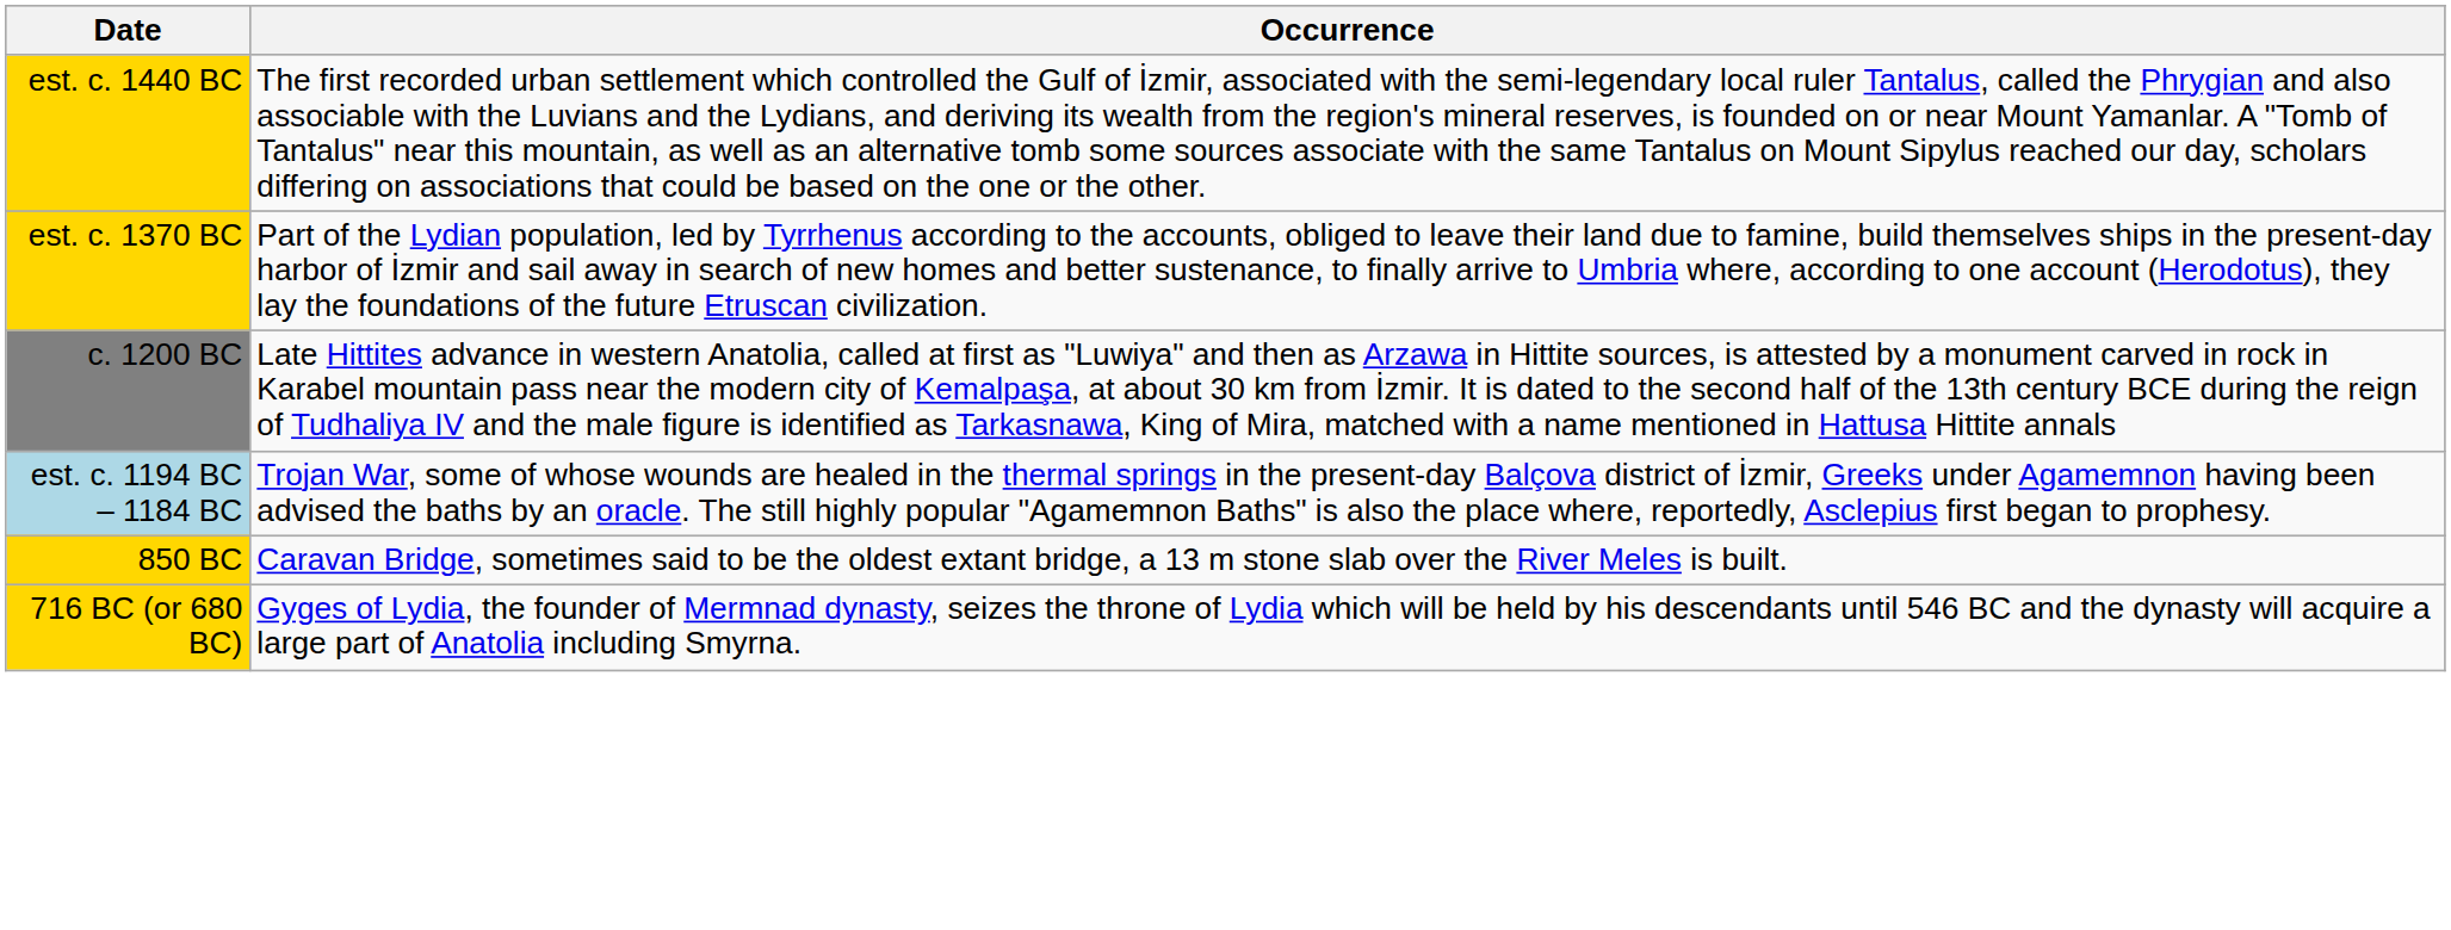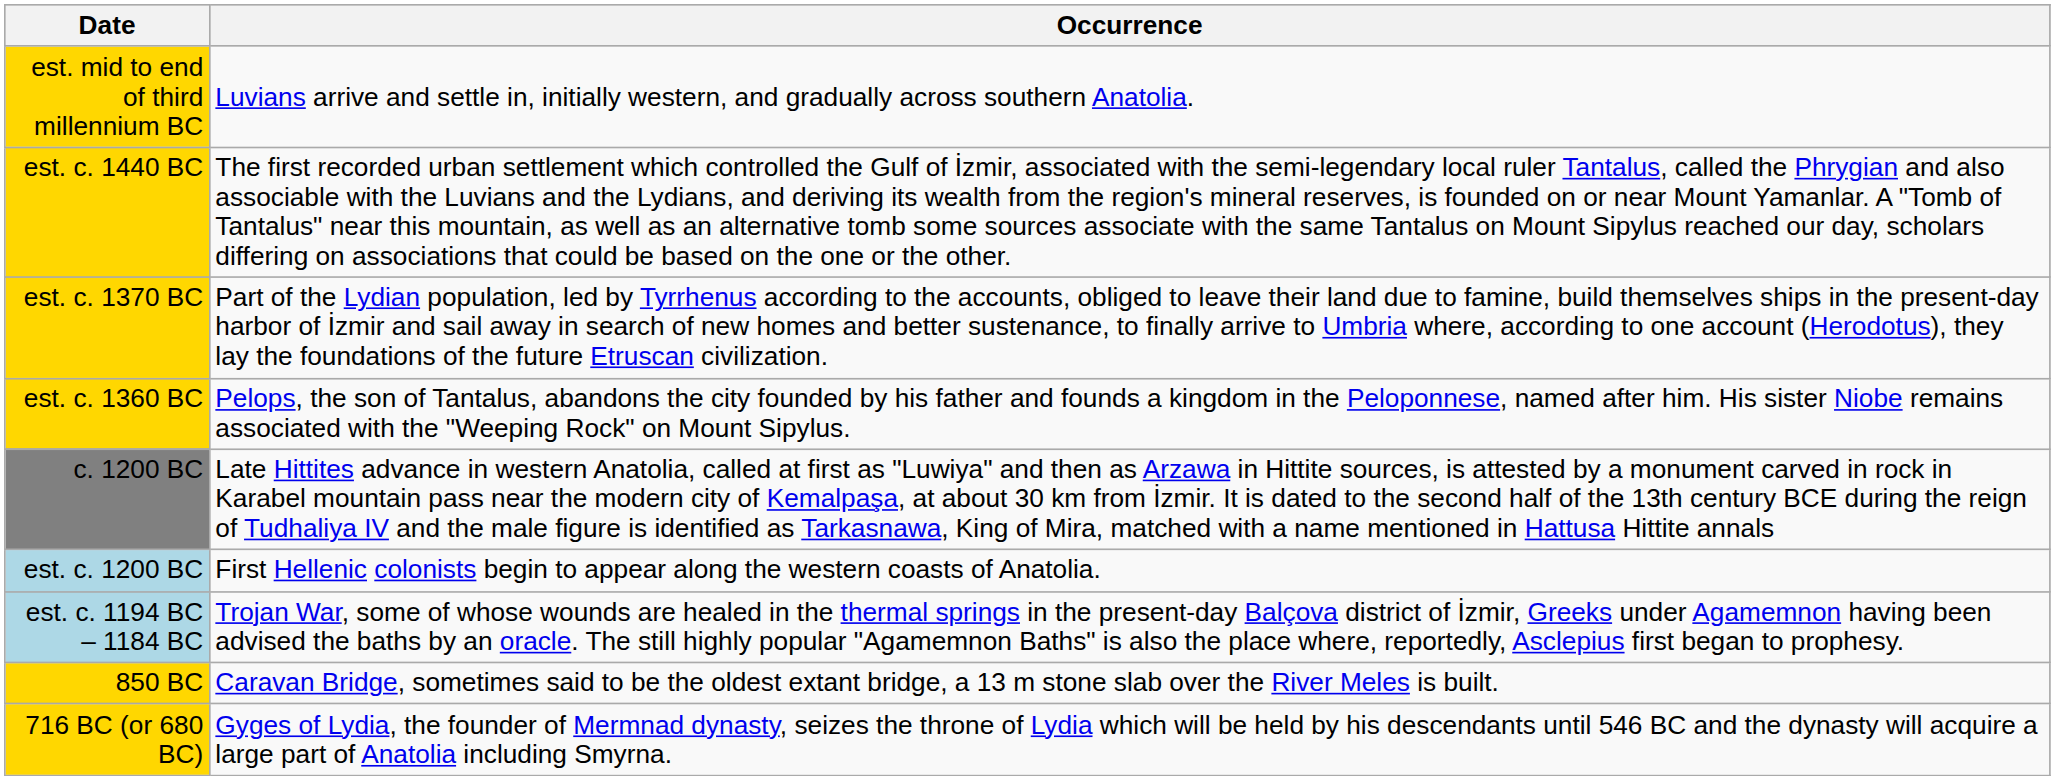+ row: est. mid to end of third millennium BC | Luvians arrive and settle in, initially western, and gradually across southern Anatolia.
+ row: est. c. 1360 BC | Pelops, the son of Tantalus, abandons the city founded by his father and founds a kingdom in the Peloponnese, named after him. His sister Niobe remains associated with the "Weeping Rock" on Mount Sipylus.
+ row: est. c. 1200 BC | First Hellenic colonists begin to appear along the western coasts of Anatolia.
